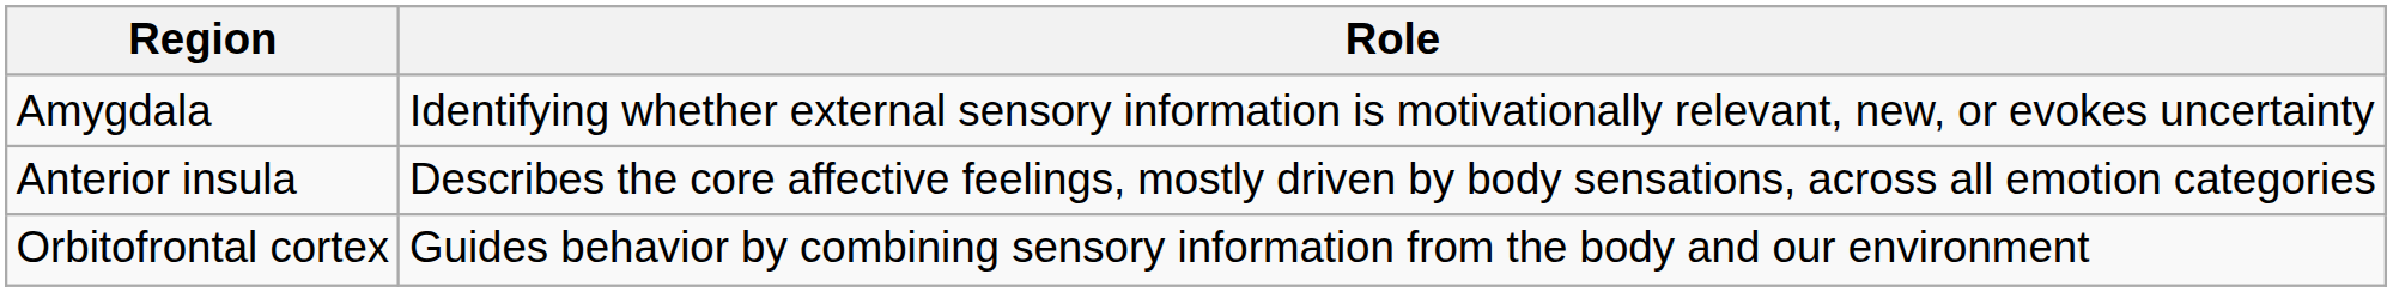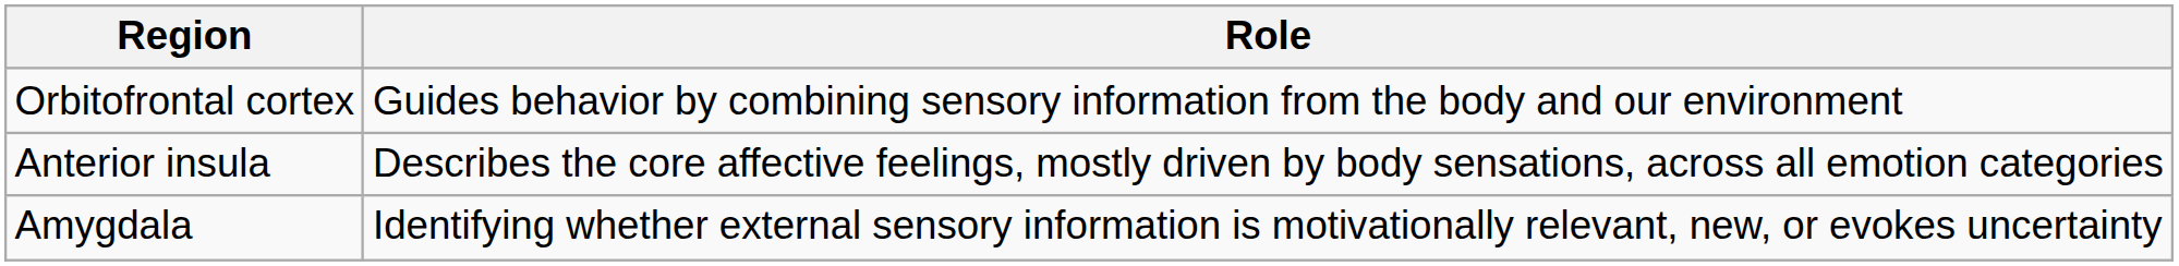rows swapped: Amygdala <-> Orbitofrontal cortex
